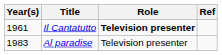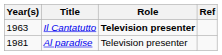Il Cantatutto | Year(s): 1961 -> 1963
Al paradise | Year(s): 1983 -> 1981
